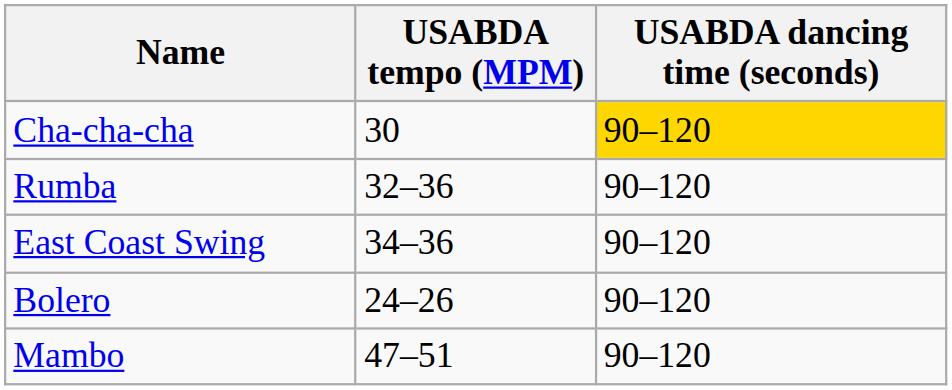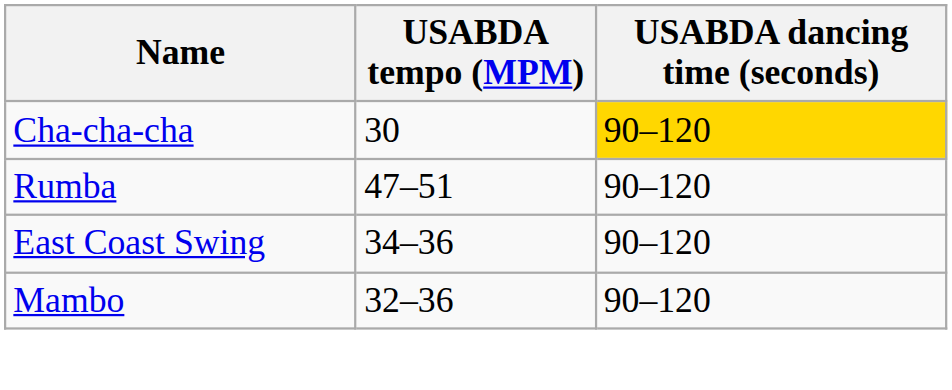Rumba | USABDA tempo (MPM): 32–36 -> 47–51
- row: Bolero | 24–26 | 90–120
Mambo | USABDA tempo (MPM): 47–51 -> 32–36
